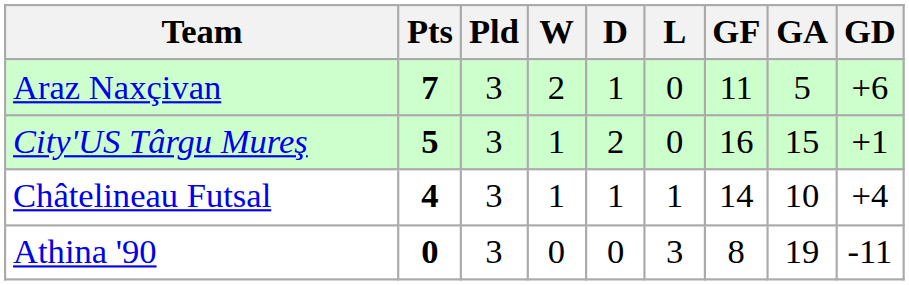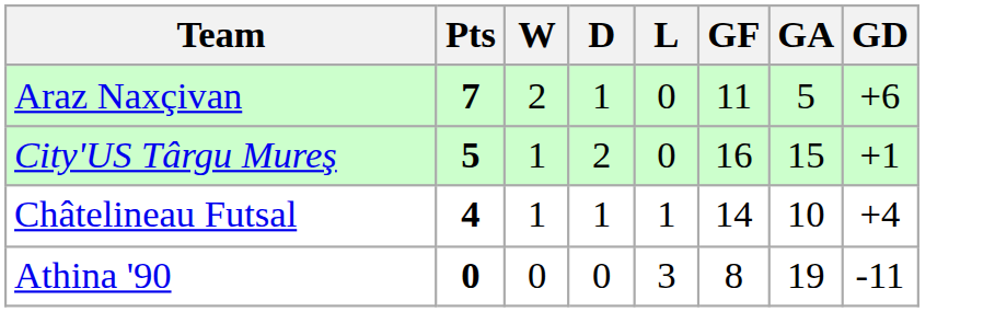- column: Pld | 3 | 3 | 3 | 3
